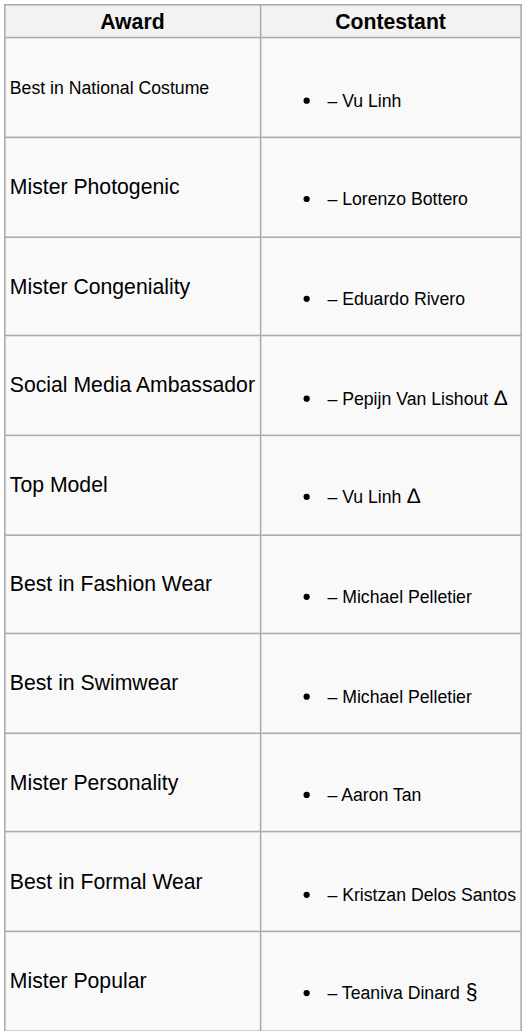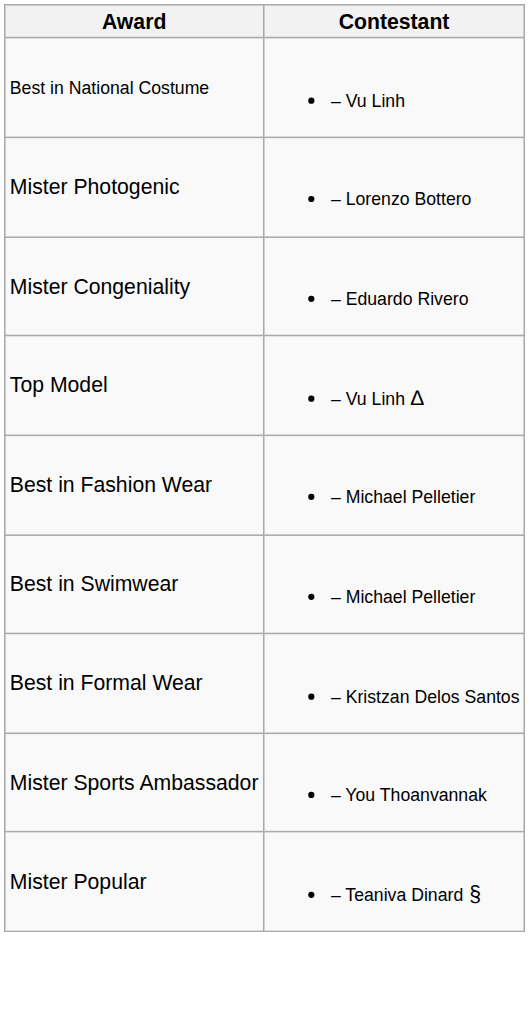- row: Social Media Ambassador | – Pepijn Van Lishout ∆
- row: Mister Personality | – Aaron Tan
+ row: Mister Sports Ambassador | – You Thoanvannak
